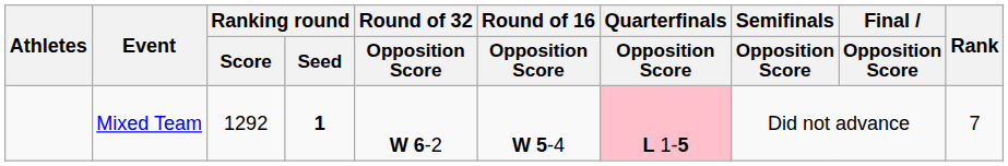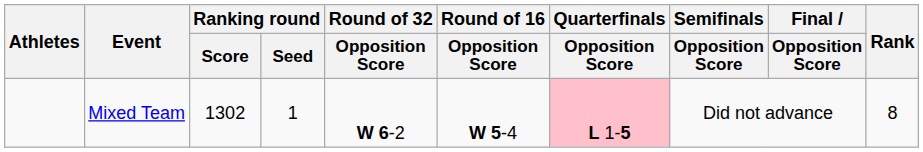Mixed Team | Ranking round / Score: 1292 -> 1302
Mixed Team | Ranking round / Seed: bold -> normal
Mixed Team | Rank: 7 -> 8
